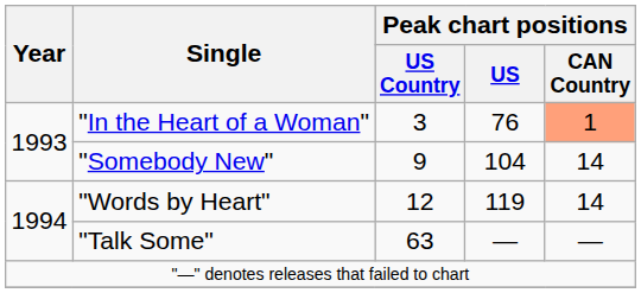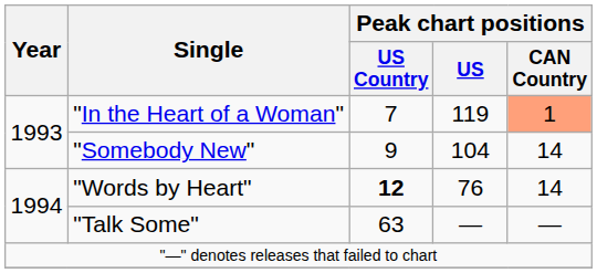"In the Heart of a Woman" | Peak chart positions / US Country: 3 -> 7
"In the Heart of a Woman" | Peak chart positions / US: 76 -> 119
"Words by Heart" | Peak chart positions / US Country: normal -> bold
"Words by Heart" | Peak chart positions / US: 119 -> 76
